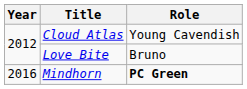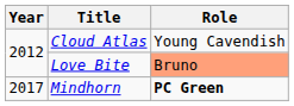Love Bite | Role: no background -> lightsalmon background
Mindhorn | Year: 2016 -> 2017
